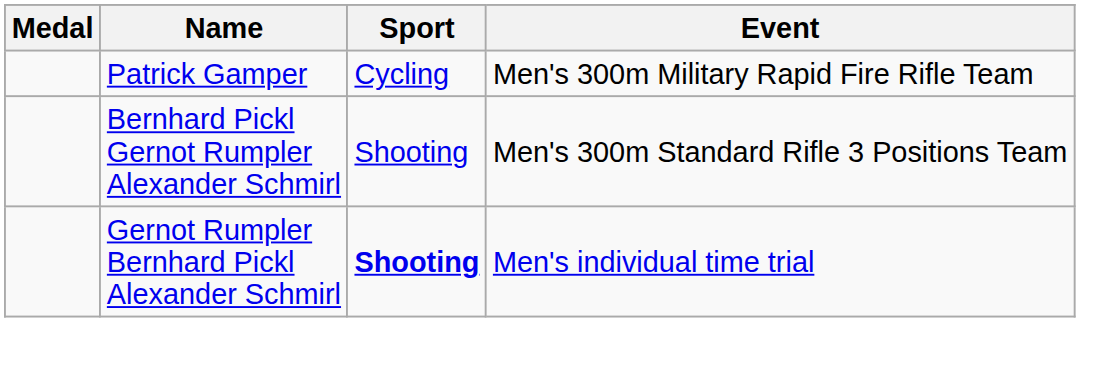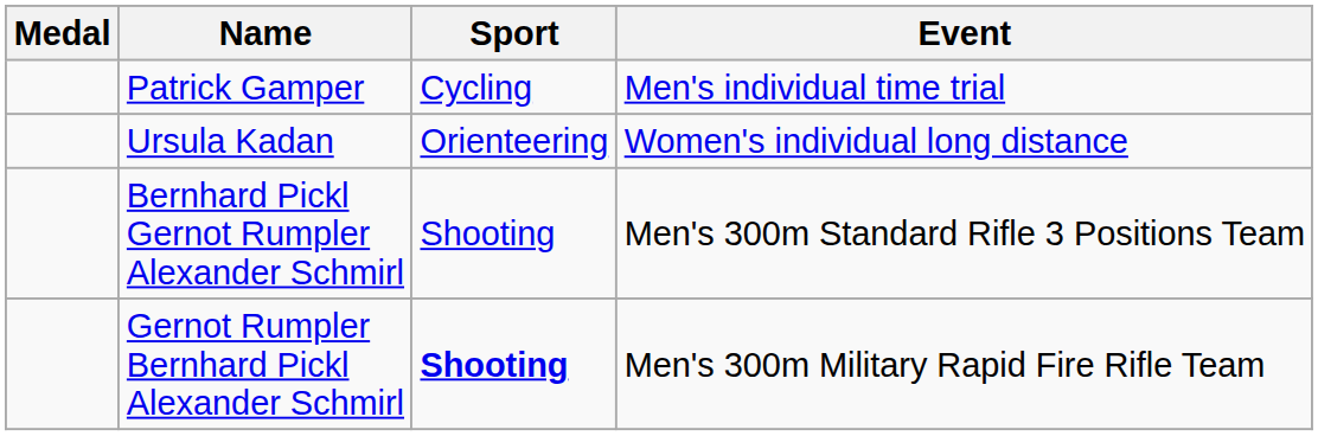Patrick Gamper | Event: Men's 300m Military Rapid Fire Rifle Team -> Men's individual time trial
+ row: Ursula Kadan | Orienteering | Women's individual long distance
Gernot Rumpler Bernhard Pickl Alexander Schmirl | Event: Men's individual time trial -> Men's 300m Military Rapid Fire Rifle Team
